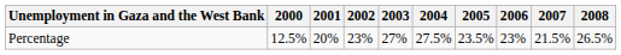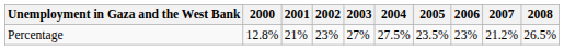Percentage | 2000: 12.5% -> 12.8%
Percentage | 2001: 20% -> 21%
Percentage | 2007: 21.5% -> 21.2%
